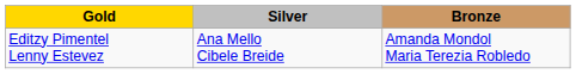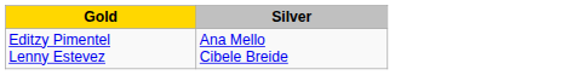- column: Bronze | Amanda Mondol Maria Terezia Robledo
